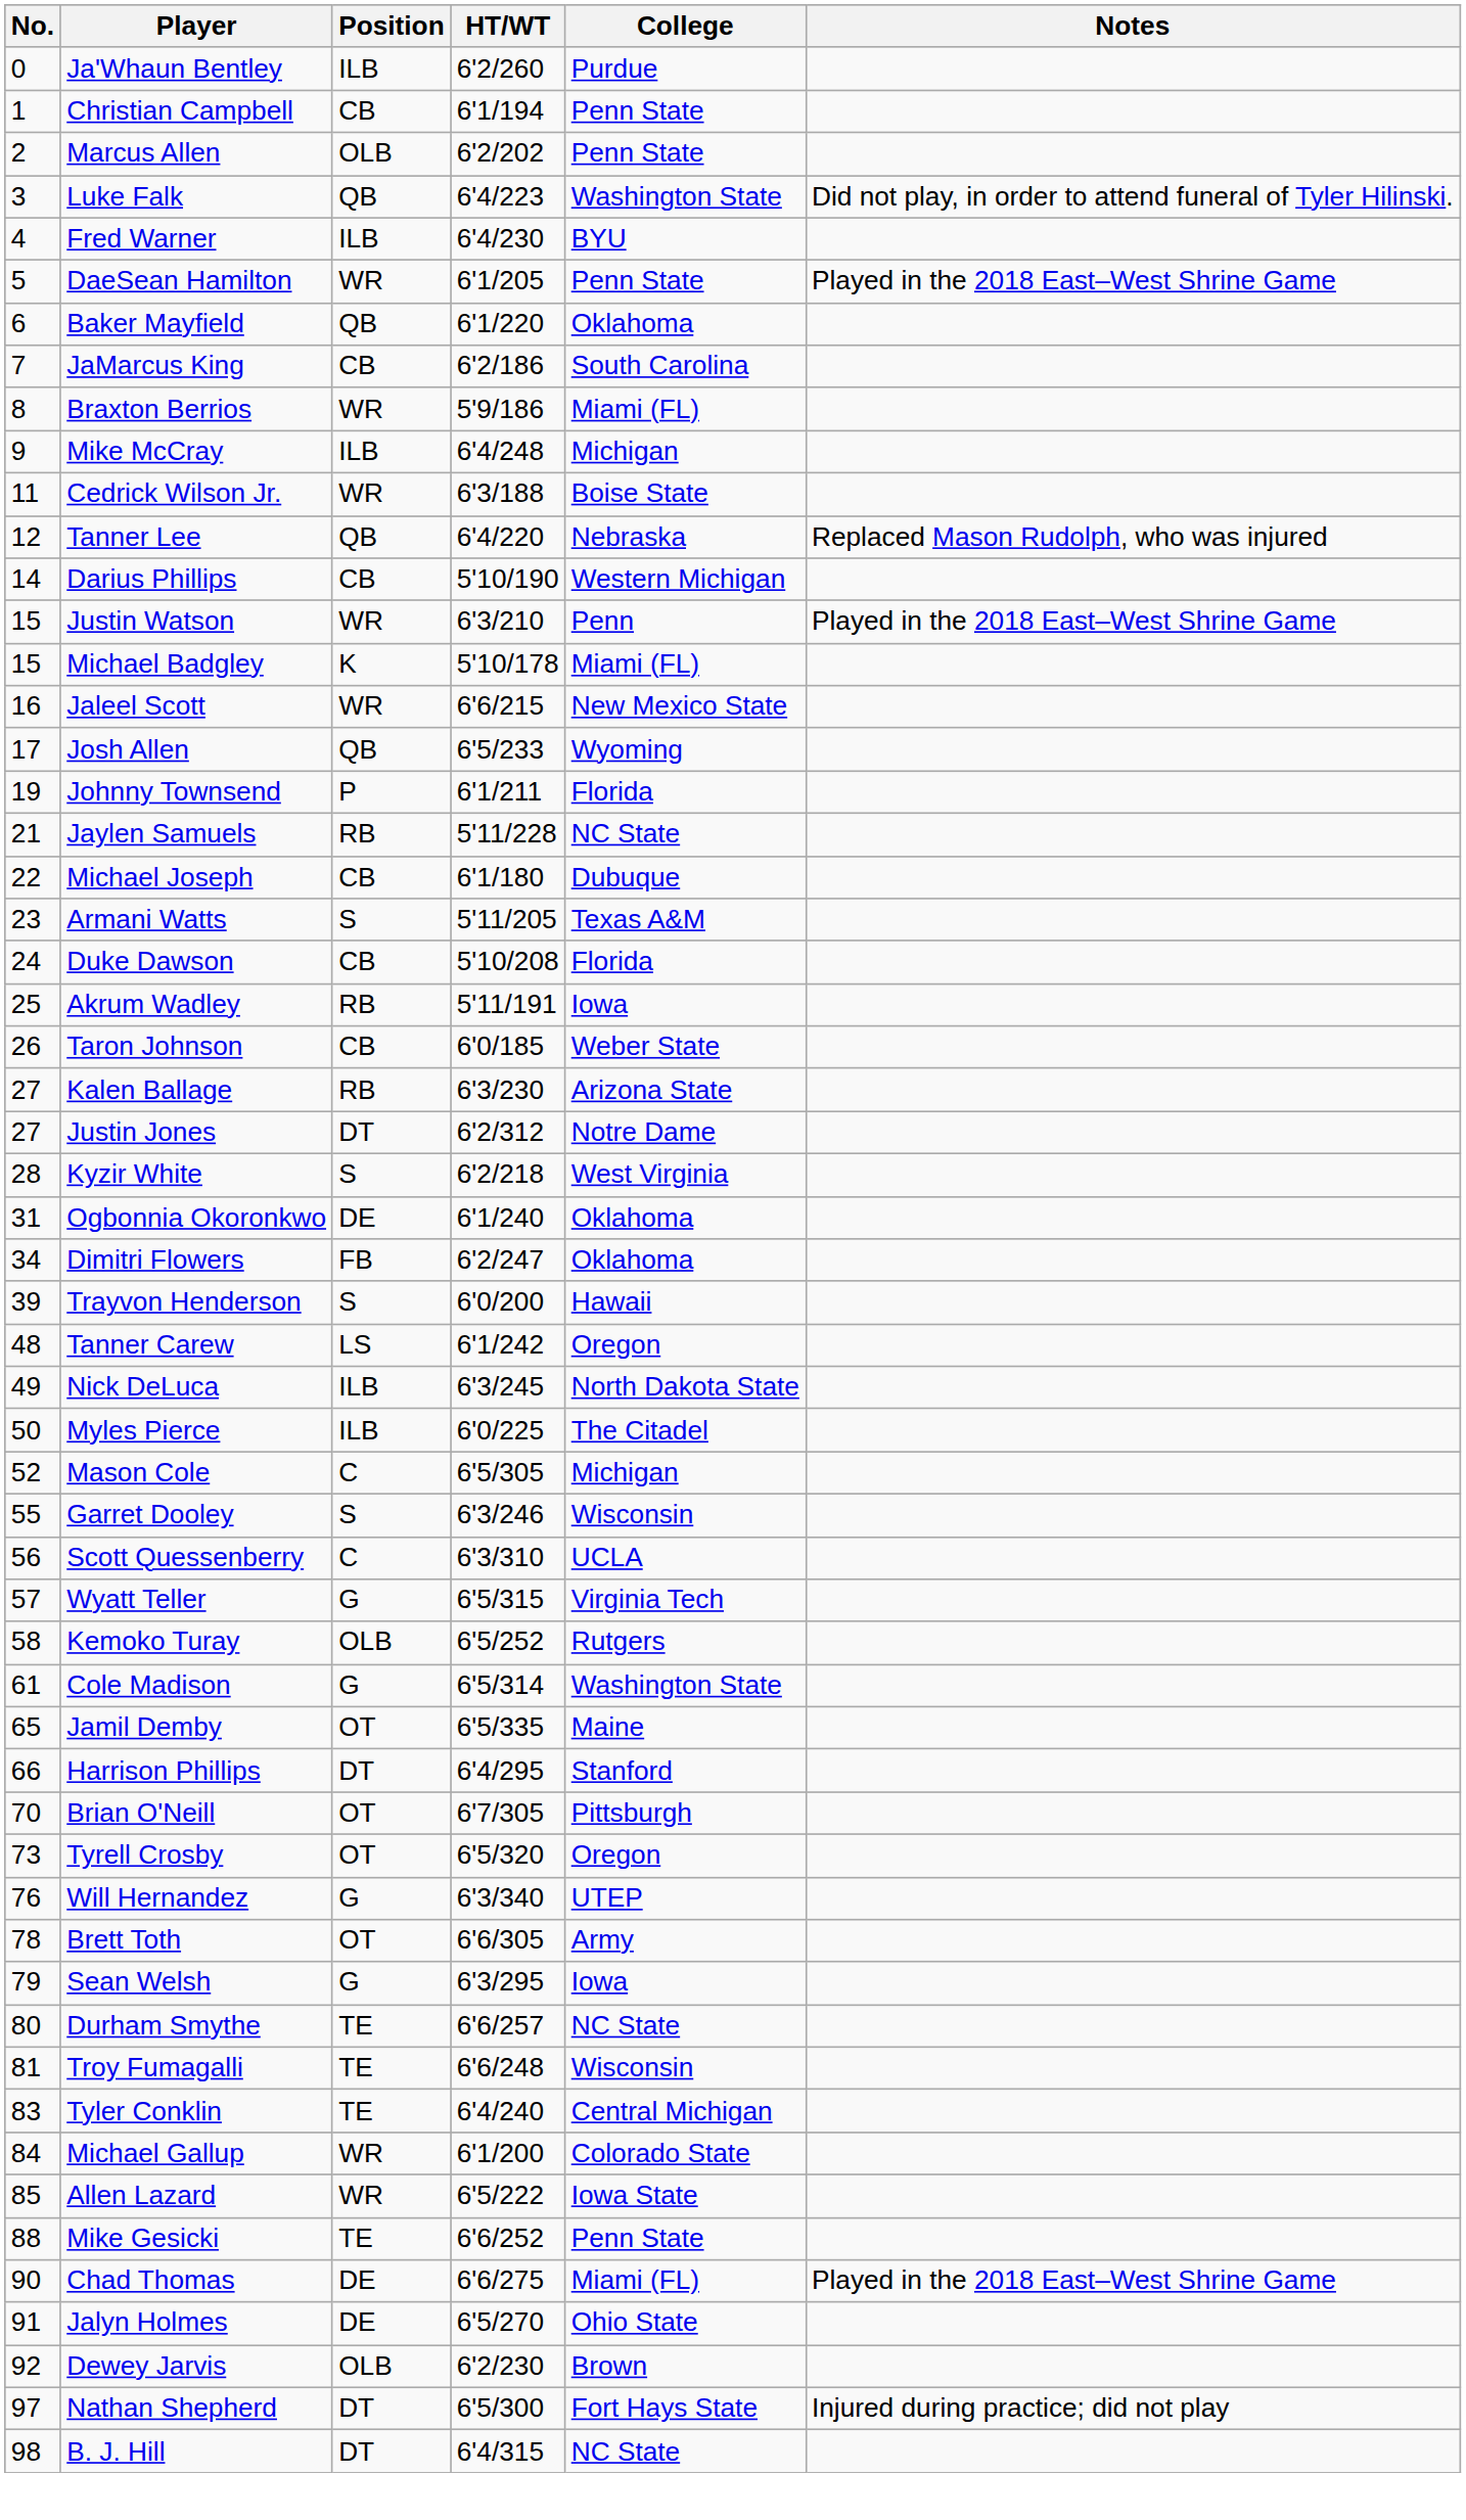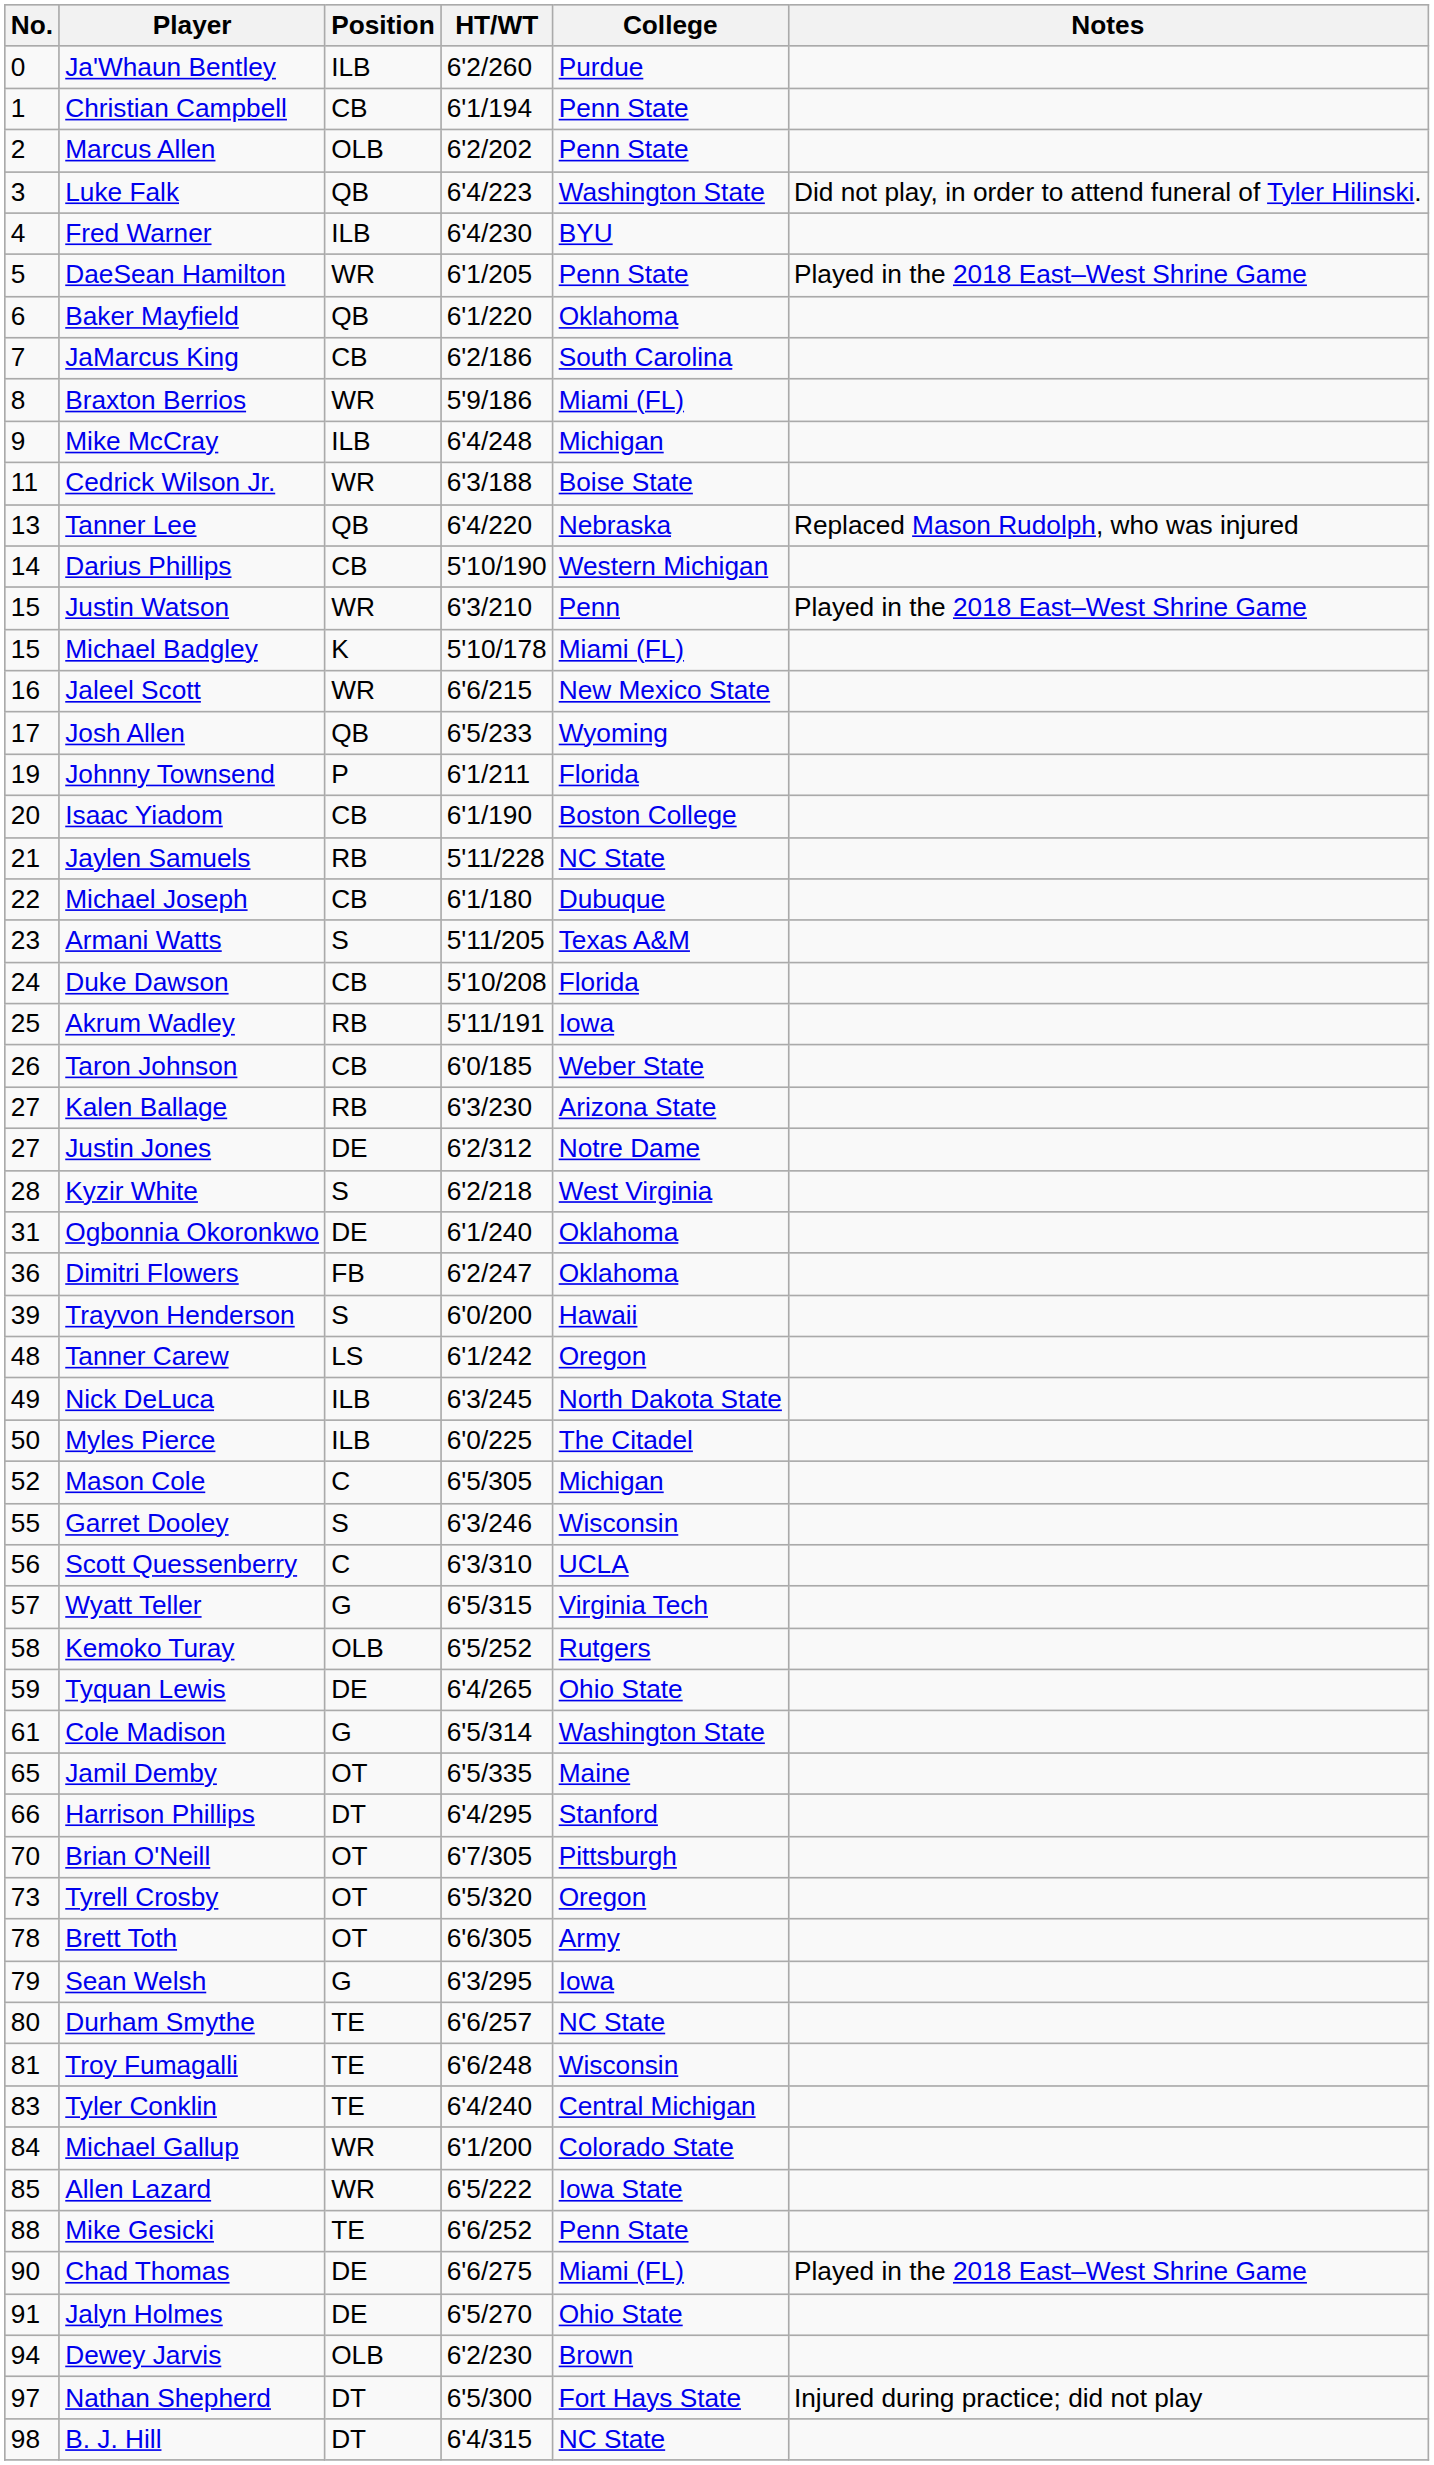Tanner Lee | No.: 12 -> 13
+ row: 20 | Isaac Yiadom | CB | 6'1/190 | Boston College
Justin Jones | Position: DT -> DE
Dimitri Flowers | No.: 34 -> 36
+ row: 59 | Tyquan Lewis | DE | 6'4/265 | Ohio State
- row: 76 | Will Hernandez | G | 6'3/340 | UTEP
Dewey Jarvis | No.: 92 -> 94
